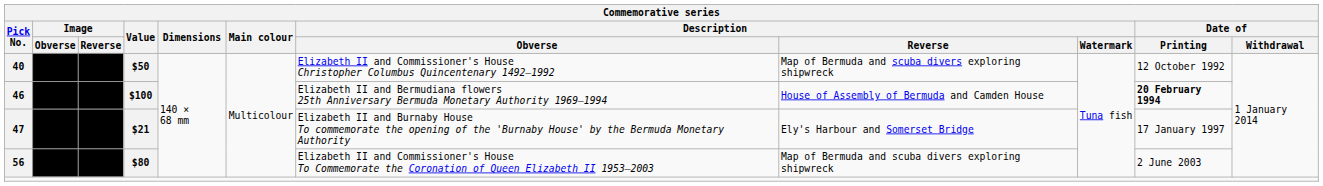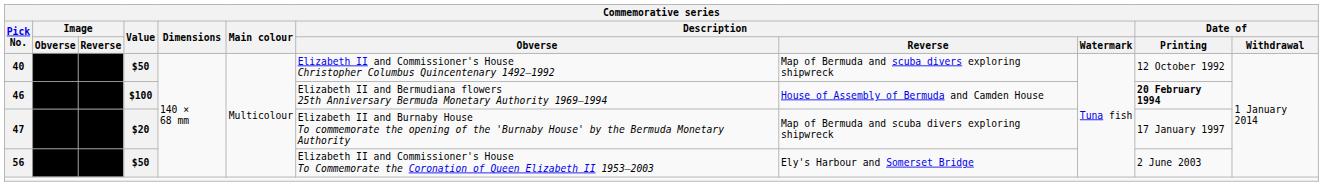47 | Value: $21 -> $20
47 | Description / Reverse: Ely's Harbour and Somerset Bridge -> Map of Bermuda and scuba divers exploring shipwreck
56 | Value: $80 -> $50
56 | Description / Reverse: Map of Bermuda and scuba divers exploring shipwreck -> Ely's Harbour and Somerset Bridge
